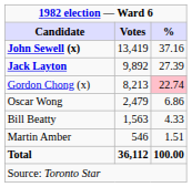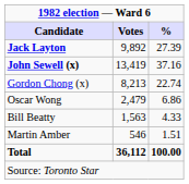rows swapped: John Sewell (x) <-> Jack Layton
Gordon Chong (x) | %: pink background -> no background
